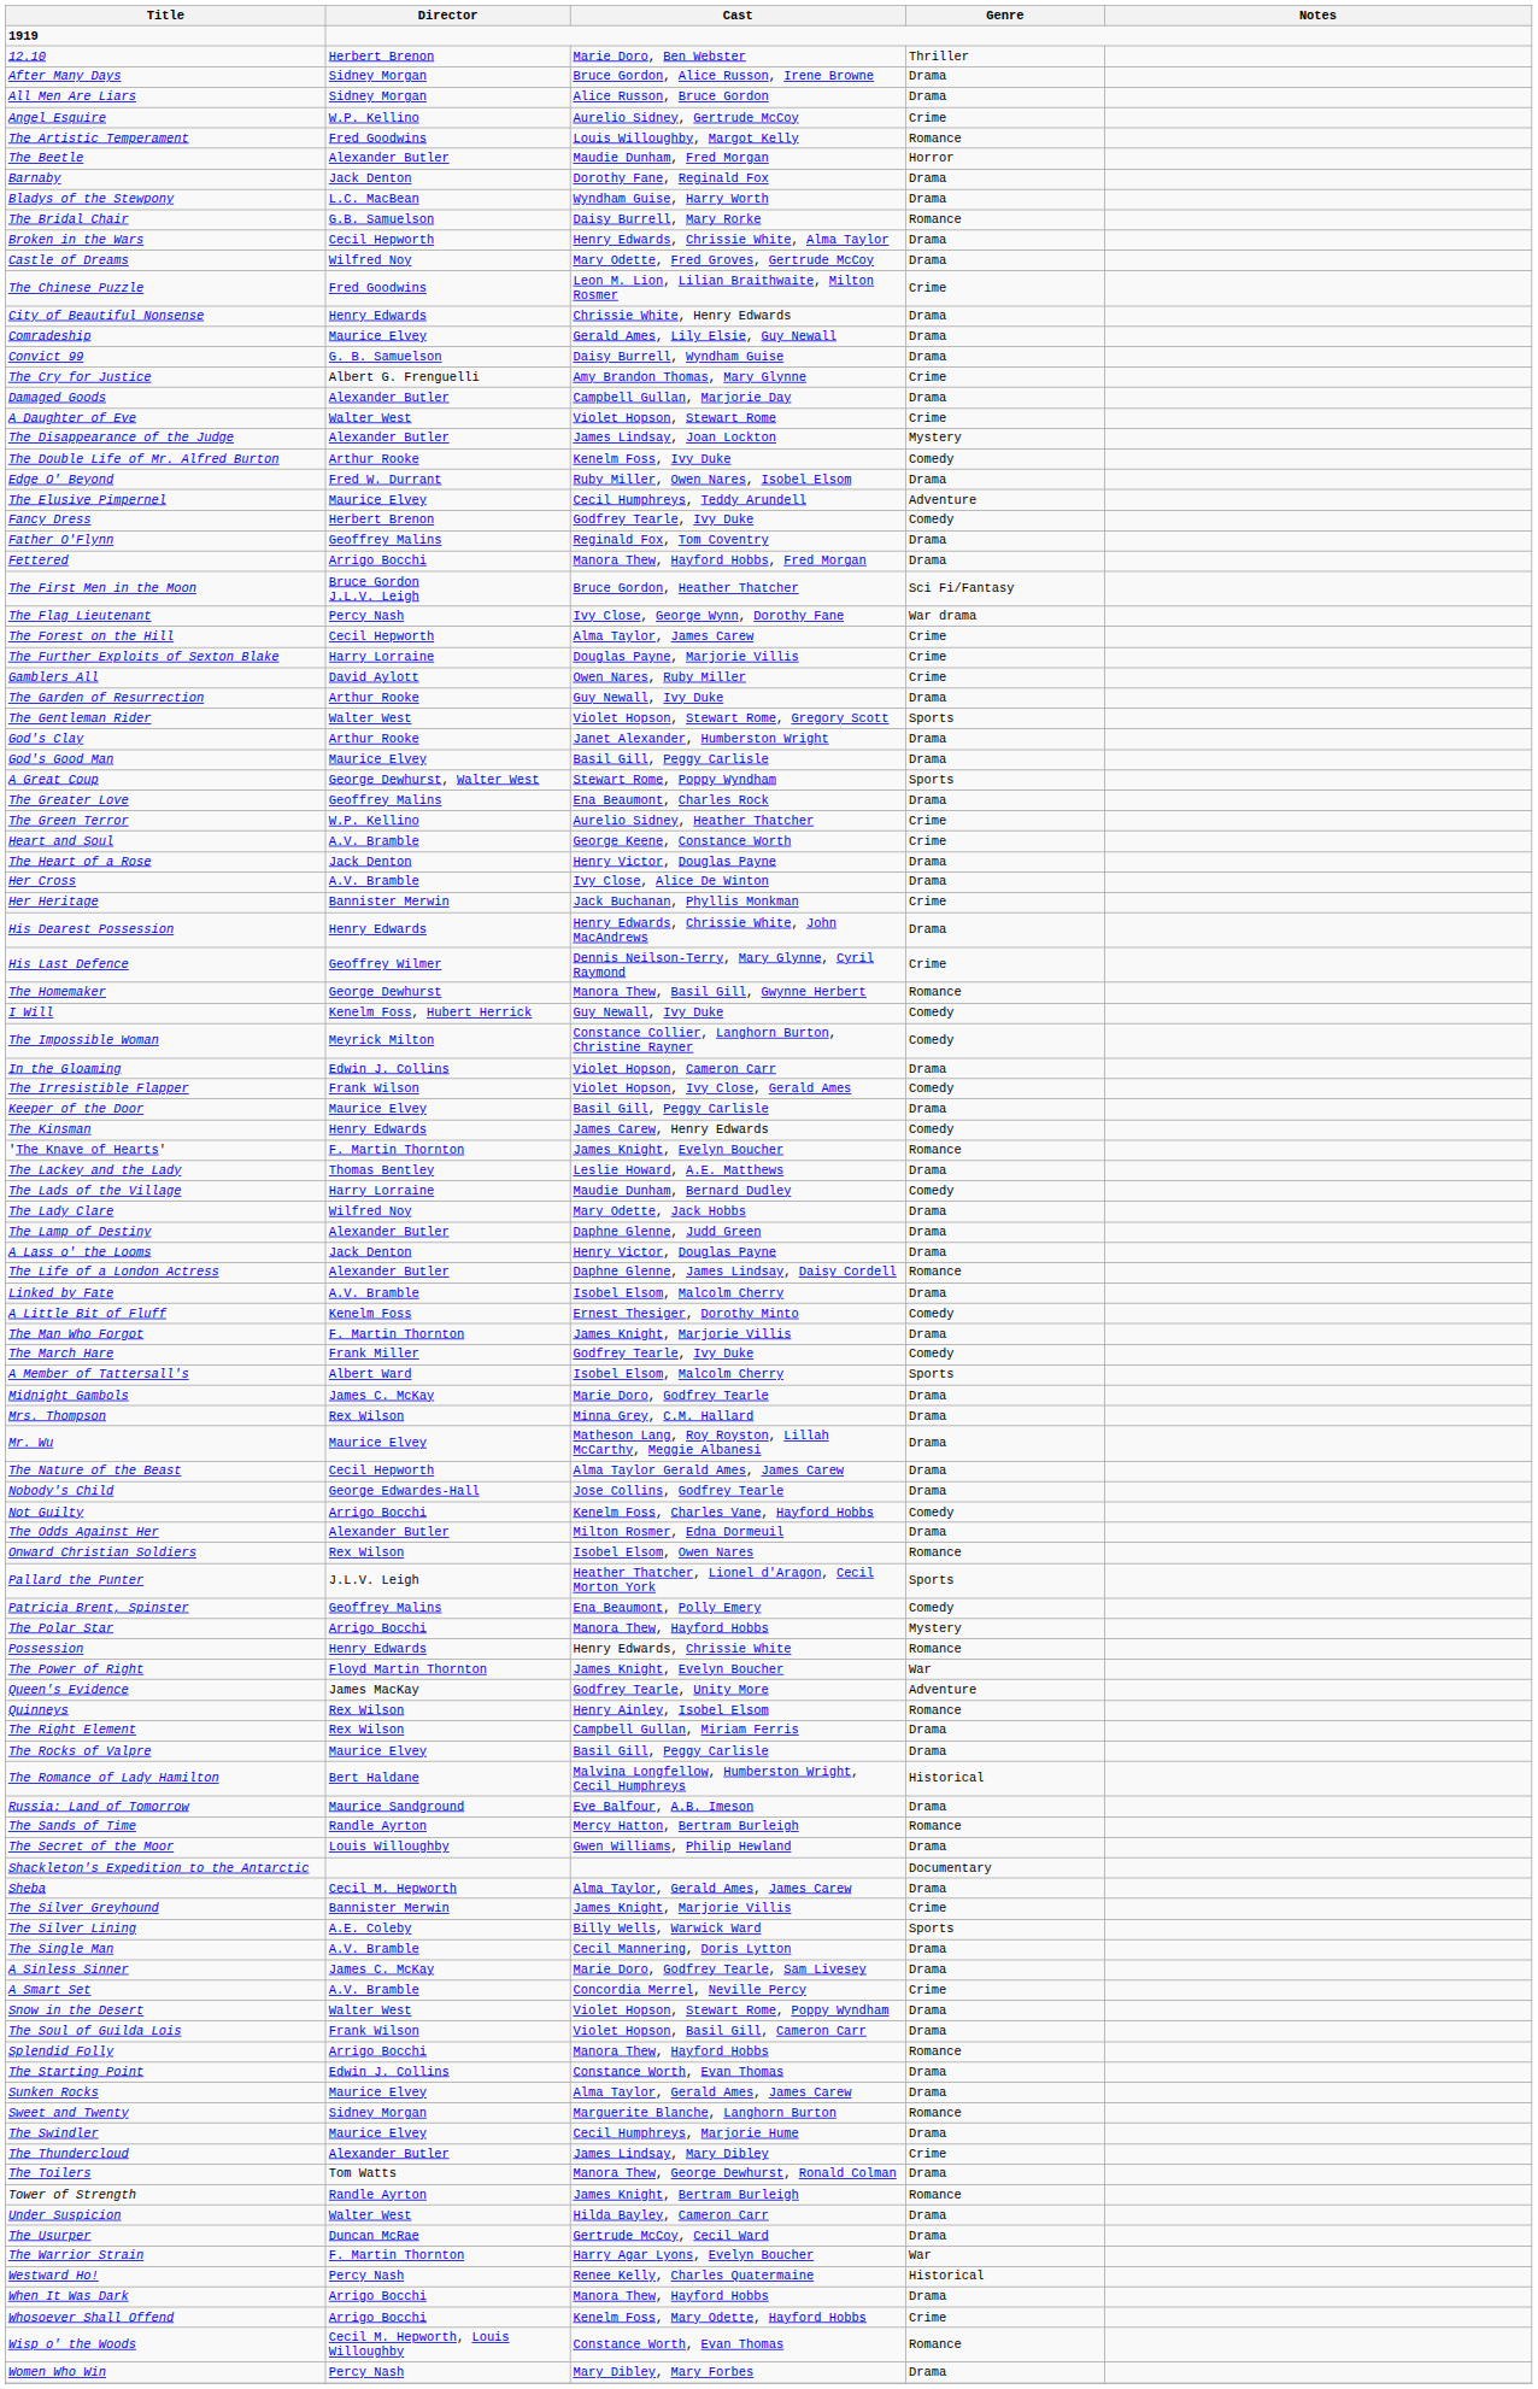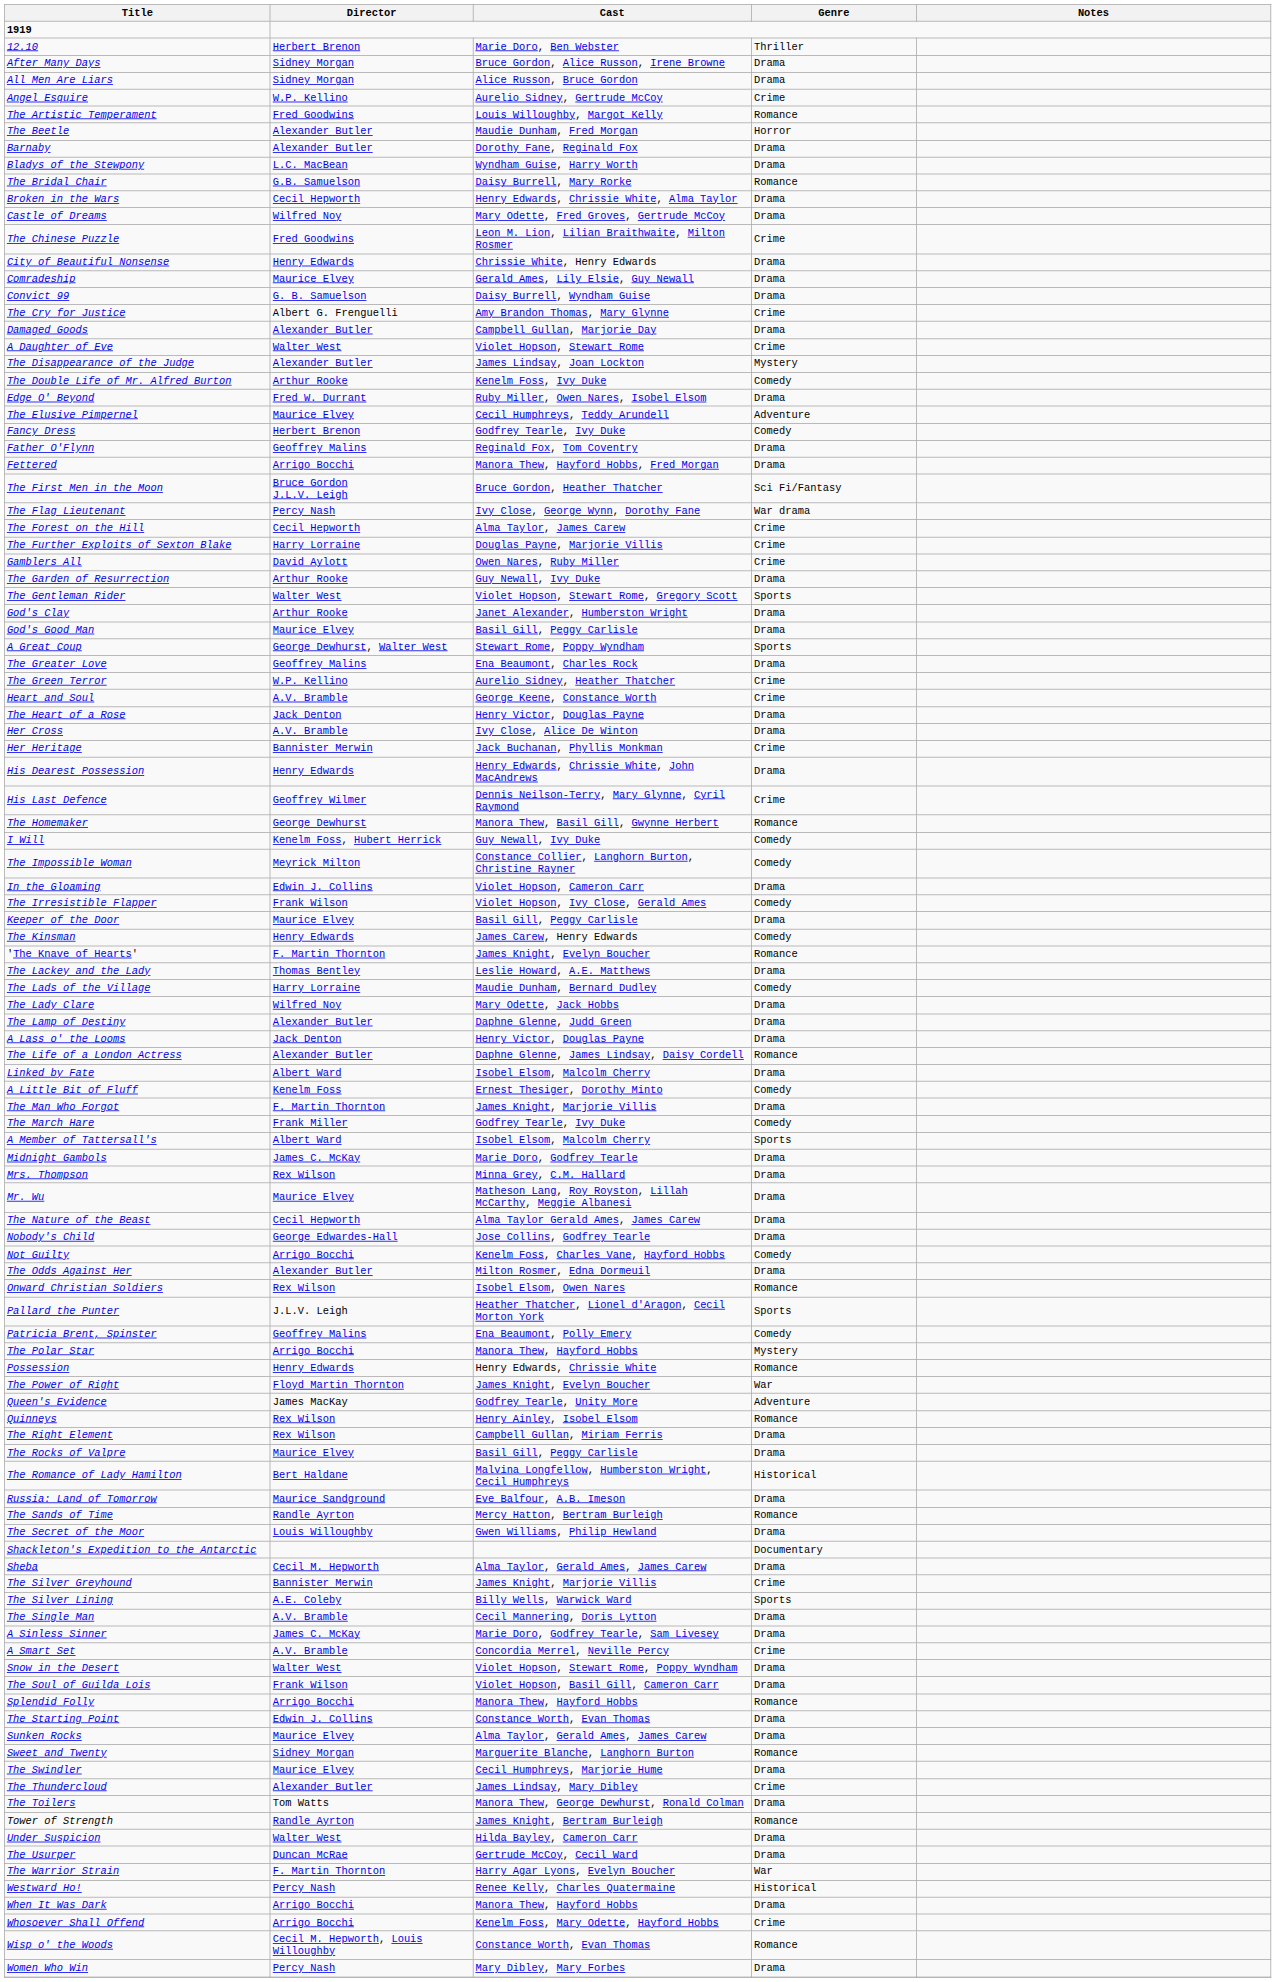Barnaby | Director: Jack Denton -> Alexander Butler
Linked by Fate | Director: A.V. Bramble -> Albert Ward
